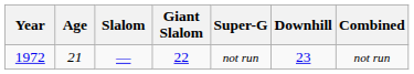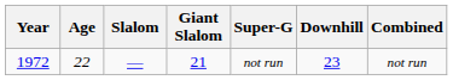1972 | Age: 21 -> 22
1972 | Giant Slalom: 22 -> 21
